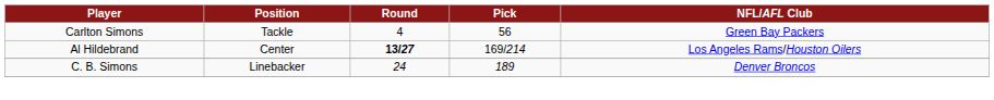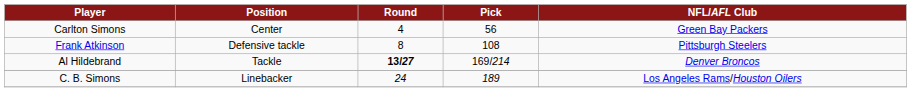Carlton Simons | Position: Tackle -> Center
+ row: Frank Atkinson | Defensive tackle | 8 | 108 | Pittsburgh Steelers
Al Hildebrand | Position: Center -> Tackle
Al Hildebrand | NFL/AFL Club: Los Angeles Rams/Houston Oilers -> Denver Broncos
C. B. Simons | NFL/AFL Club: Denver Broncos -> Los Angeles Rams/Houston Oilers
